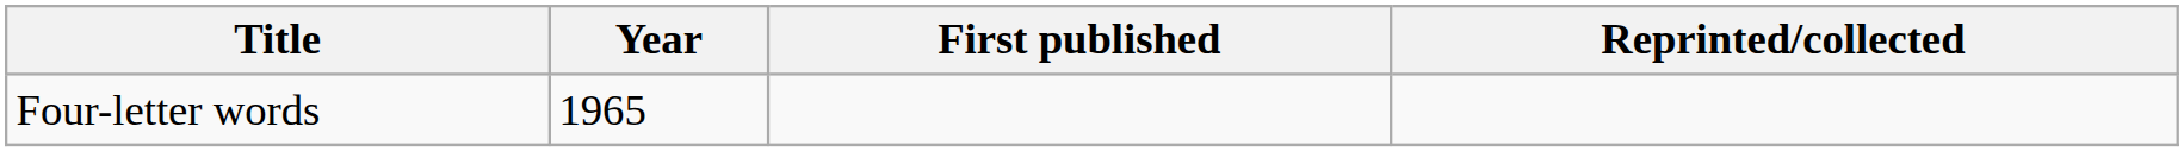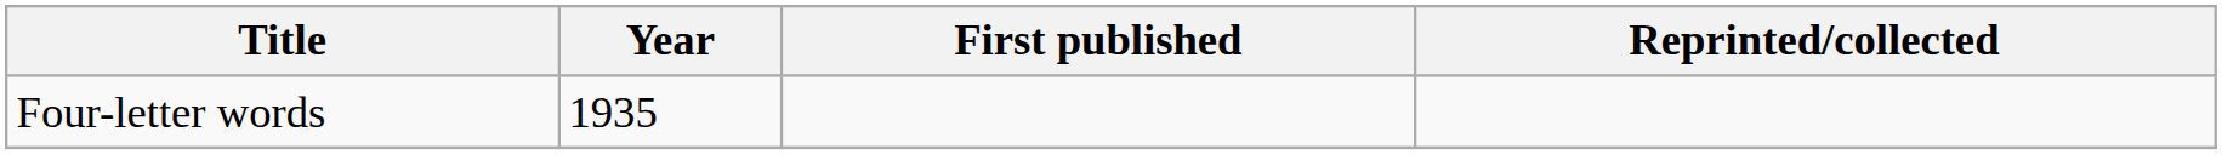Four-letter words | Year: 1965 -> 1935
